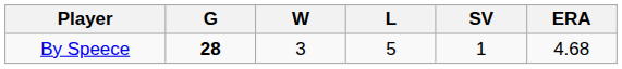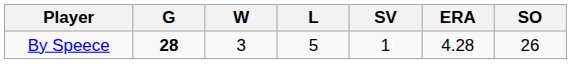+ column: SO | 26
By Speece | ERA: 4.68 -> 4.28
